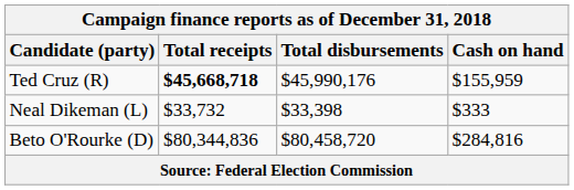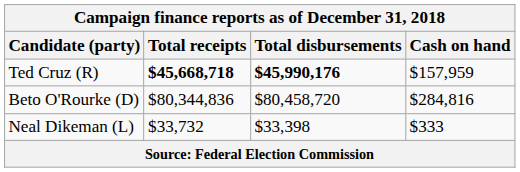Ted Cruz (R) | Total disbursements: normal -> bold
Ted Cruz (R) | Cash on hand: $155,959 -> $157,959
rows swapped: Beto O'Rourke (D) <-> Neal Dikeman (L)
